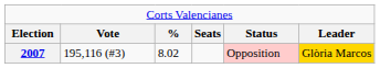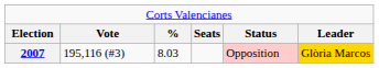2007 | column 3: 8.02 -> 8.03
